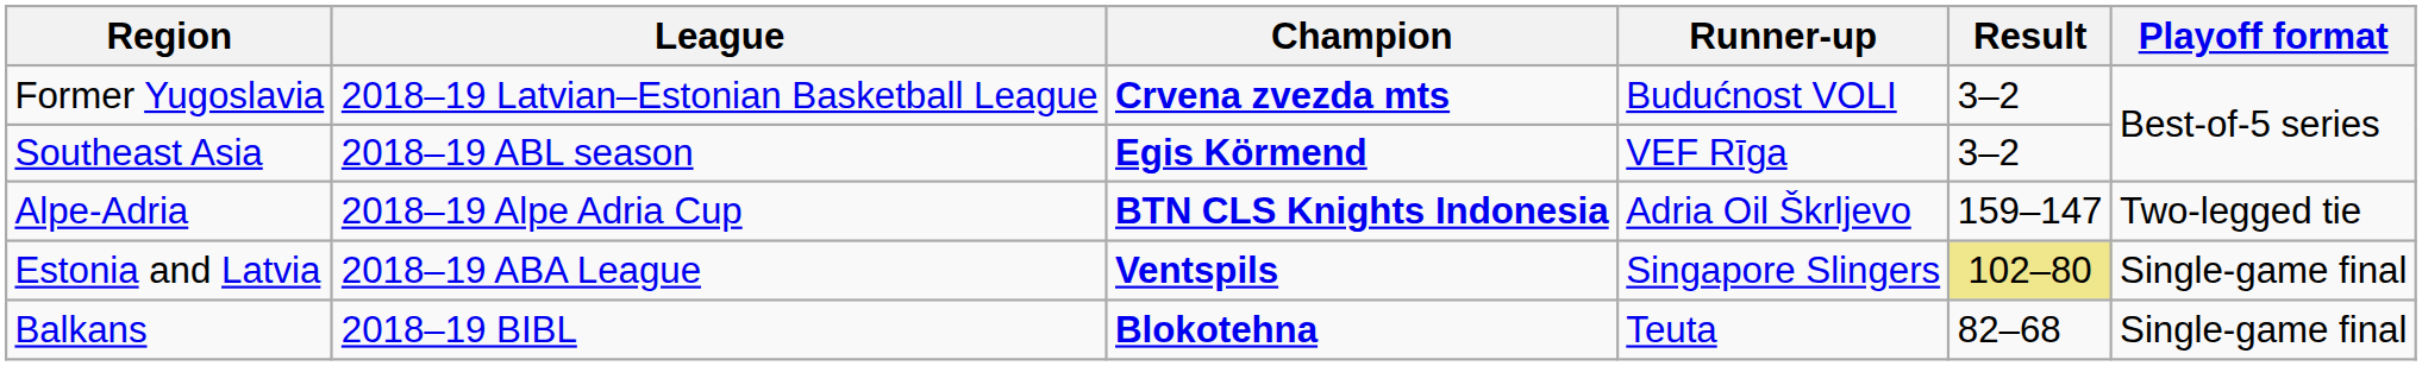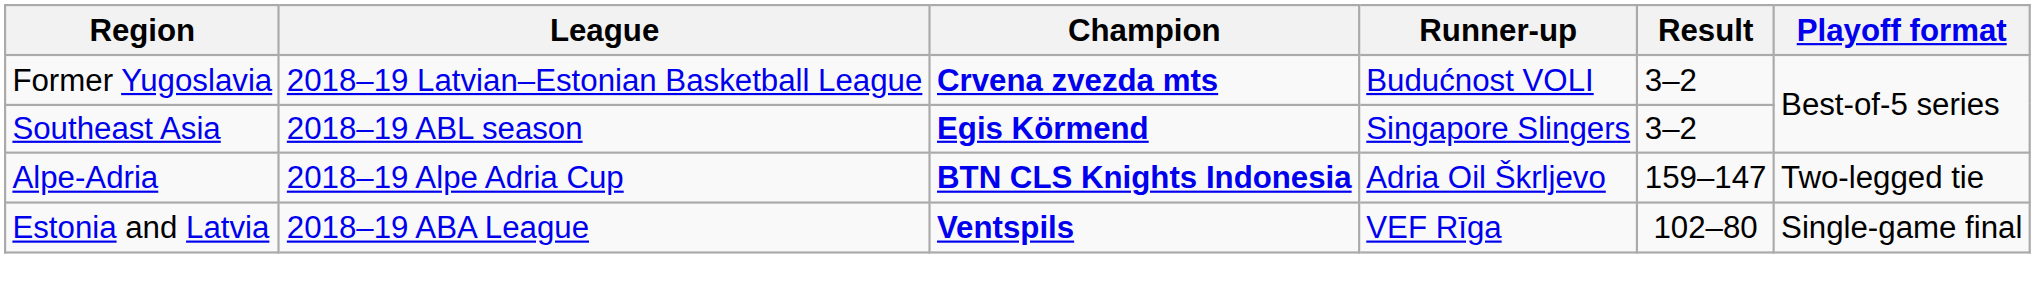Southeast Asia | Runner-up: VEF Rīga -> Singapore Slingers
Estonia and Latvia | Runner-up: Singapore Slingers -> VEF Rīga
Estonia and Latvia | Result: khaki background -> no background
- row: Balkans | 2018–19 BIBL | Blokotehna | Teuta | 82–68 | Single-game final
